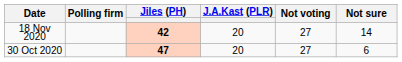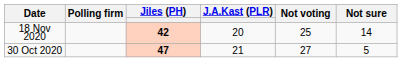18 Nov 2020 | Not voting: 27 -> 25
30 Oct 2020 | J.A.Kast (PLR): 20 -> 21
30 Oct 2020 | Not sure: 6 -> 5
